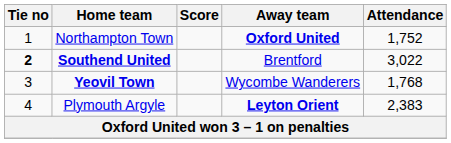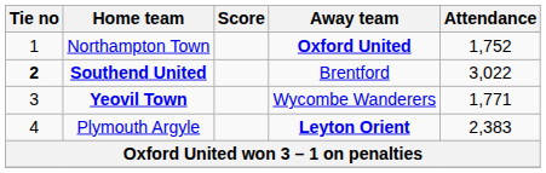Yeovil Town | Attendance: 1,768 -> 1,771
